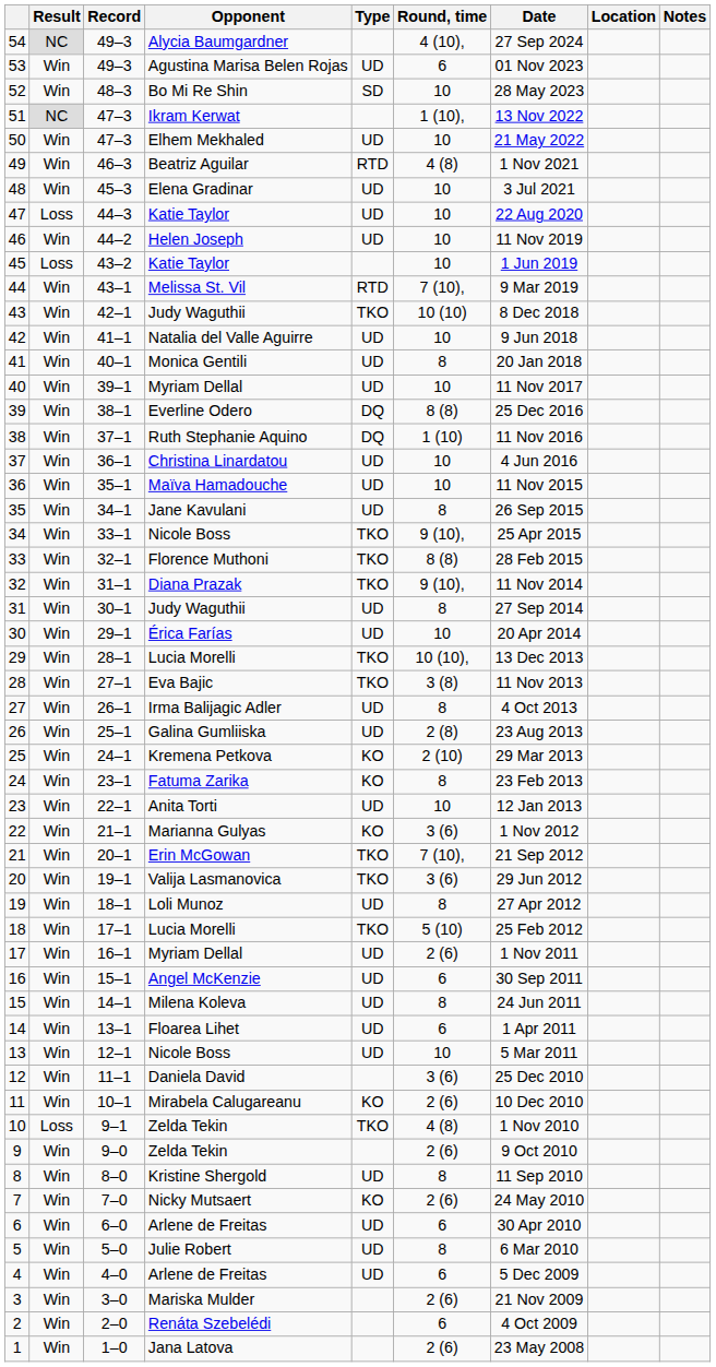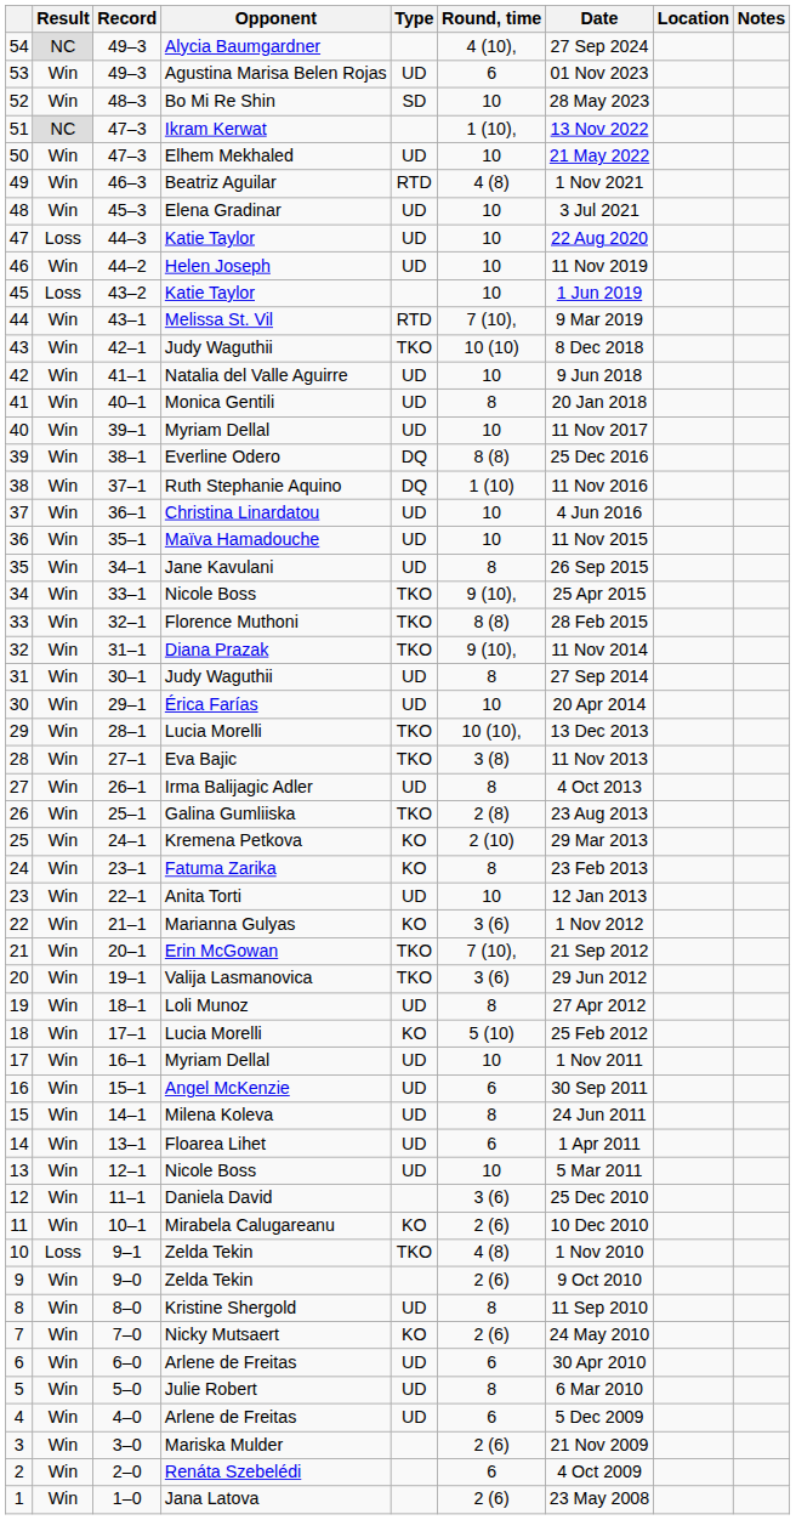26 | Type: UD -> TKO
18 | Type: TKO -> KO
17 | Round, time: 2 (6) -> 10
